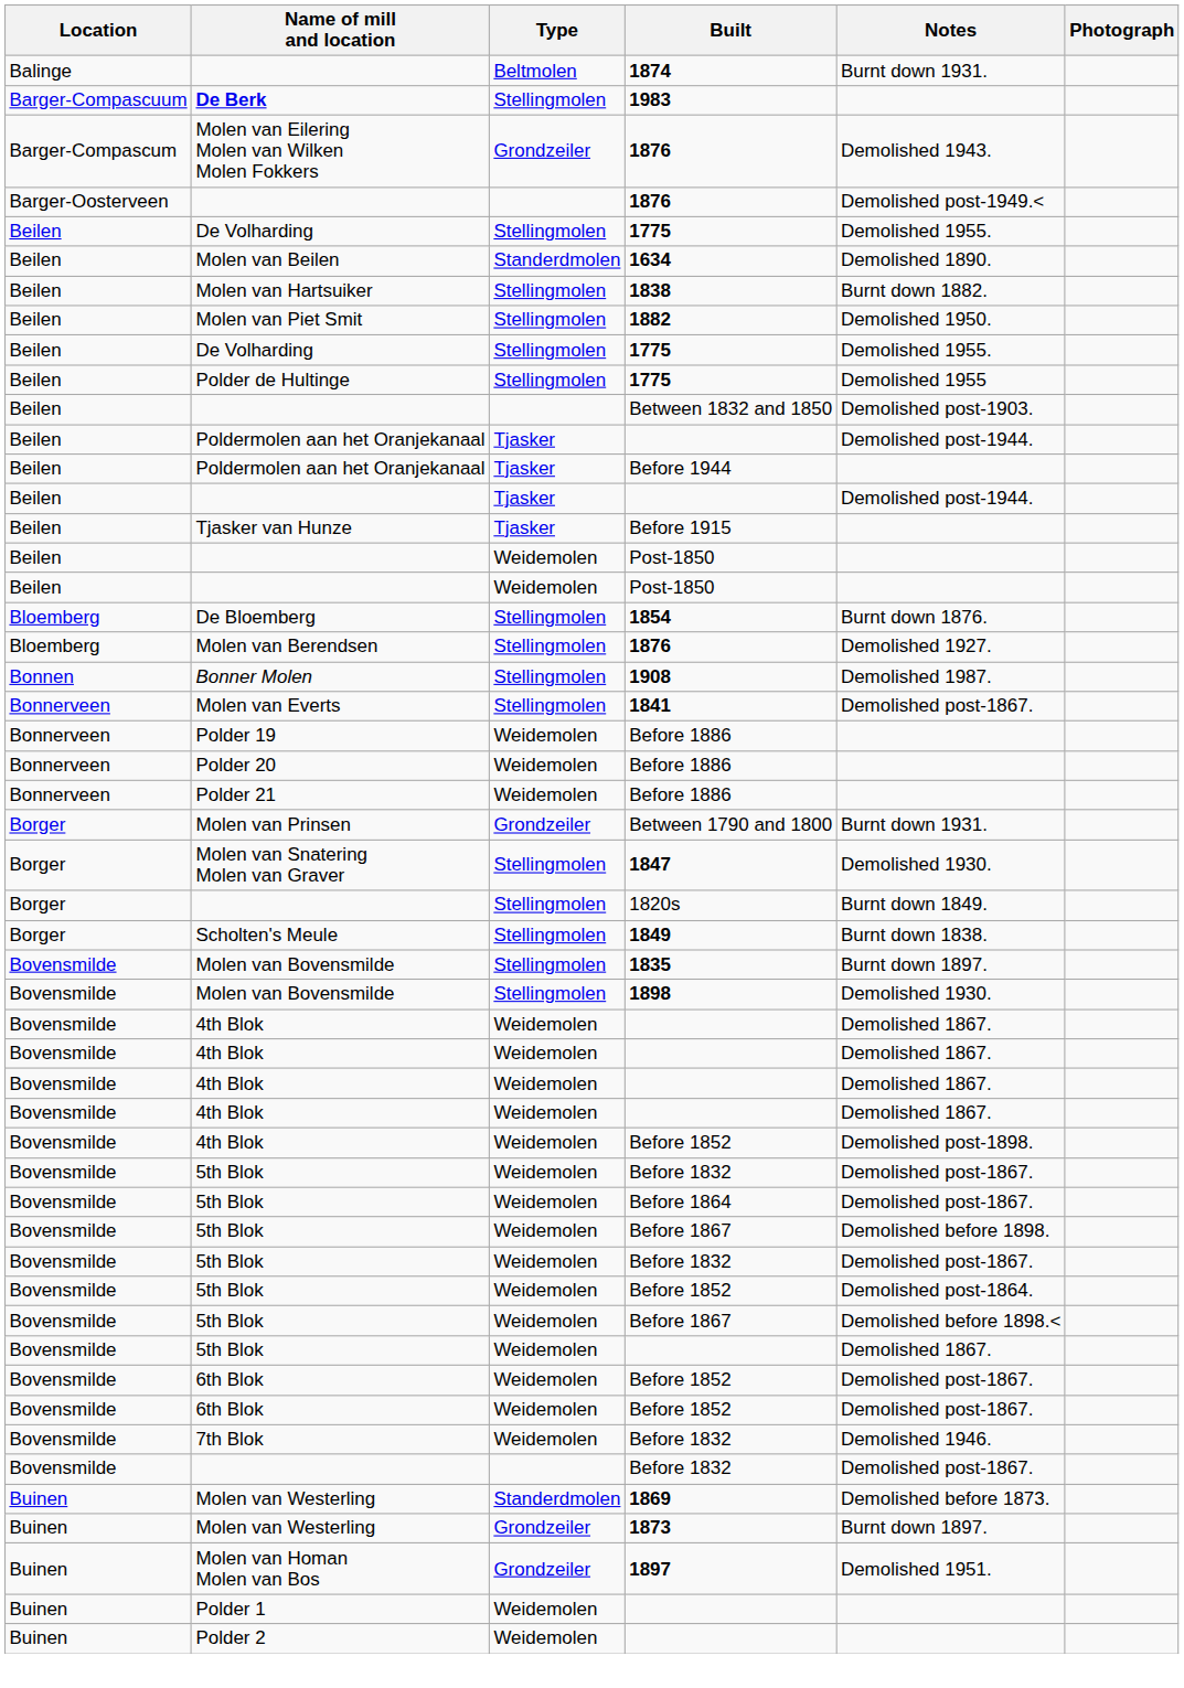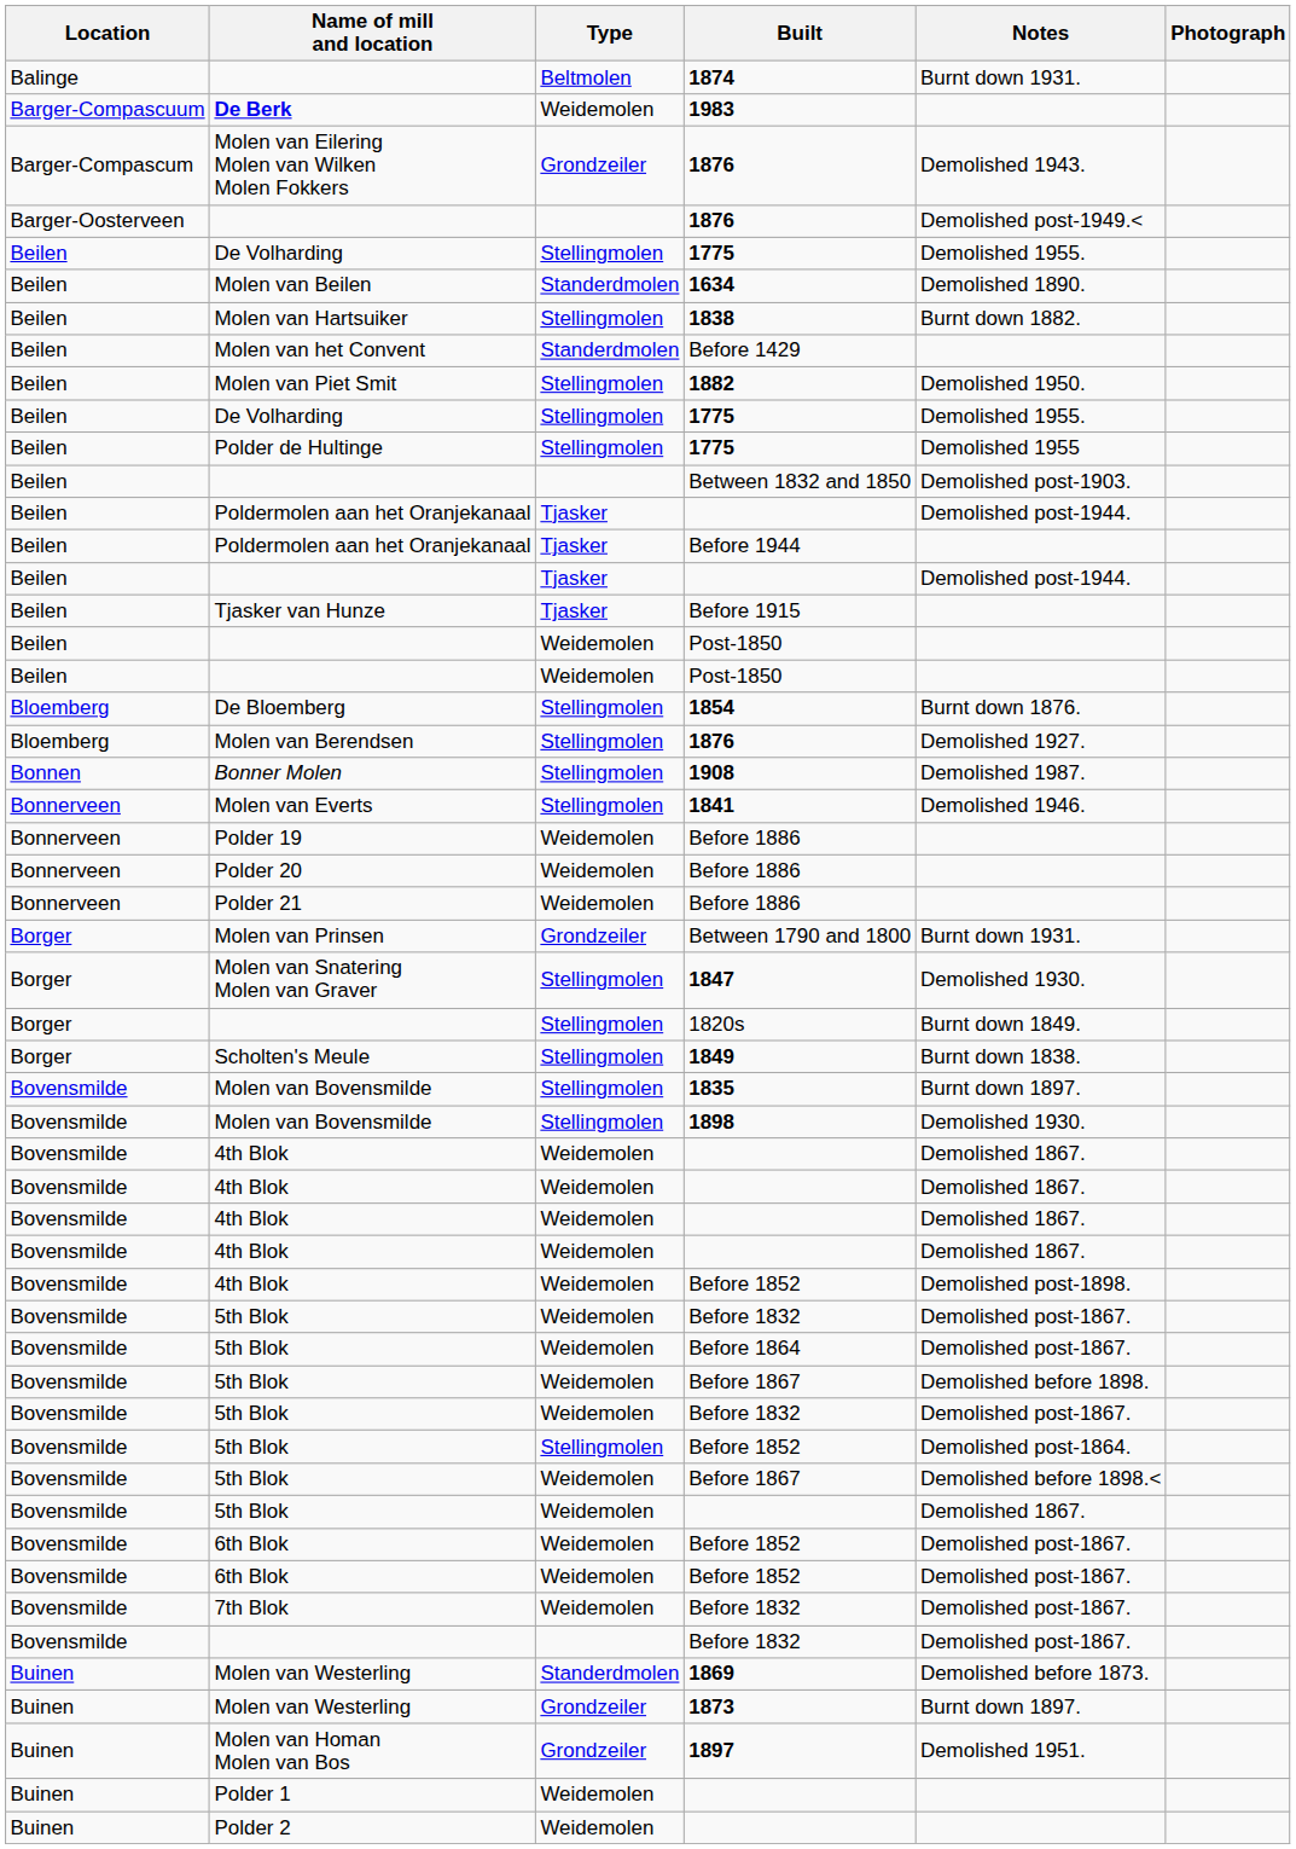De Berk | Type: Stellingmolen -> Weidemolen
+ row: Beilen | Molen van het Convent | Standerdmolen | Before 1429
Molen van Everts | Notes: Demolished post-1867. -> Demolished 1946.
5th Blok / Before 1852 | Type: Weidemolen -> Stellingmolen
7th Blok | Notes: Demolished 1946. -> Demolished post-1867.
